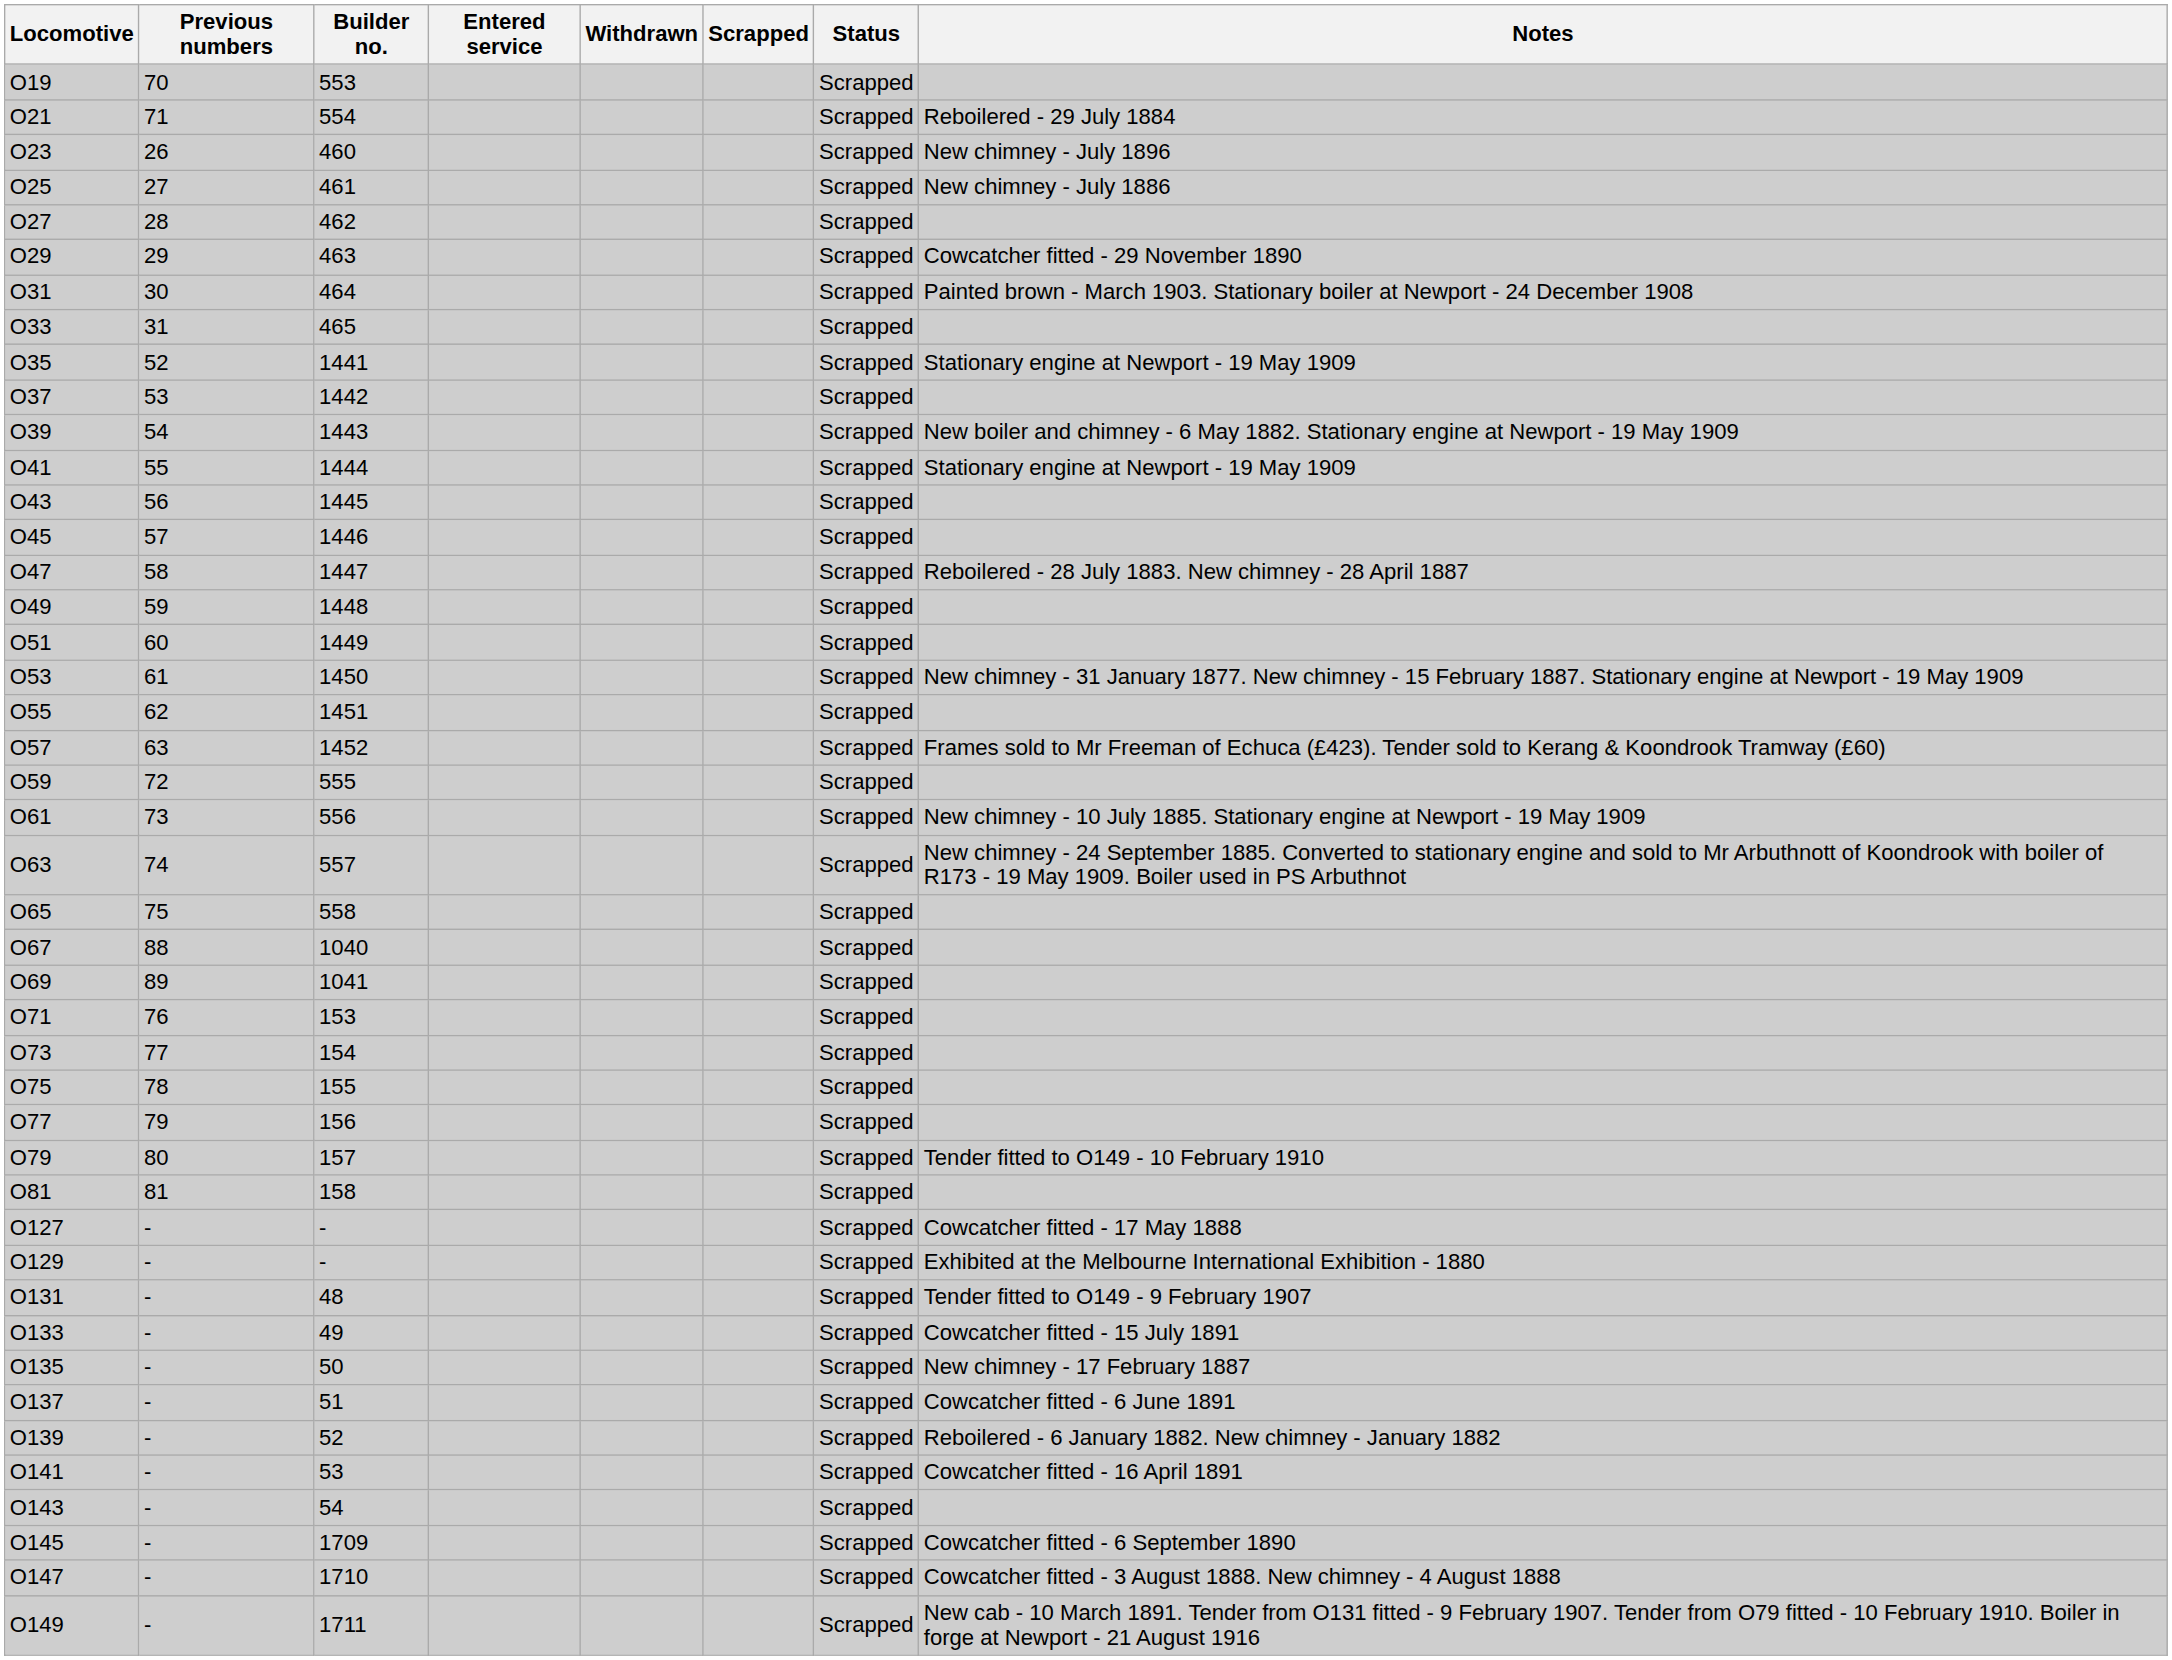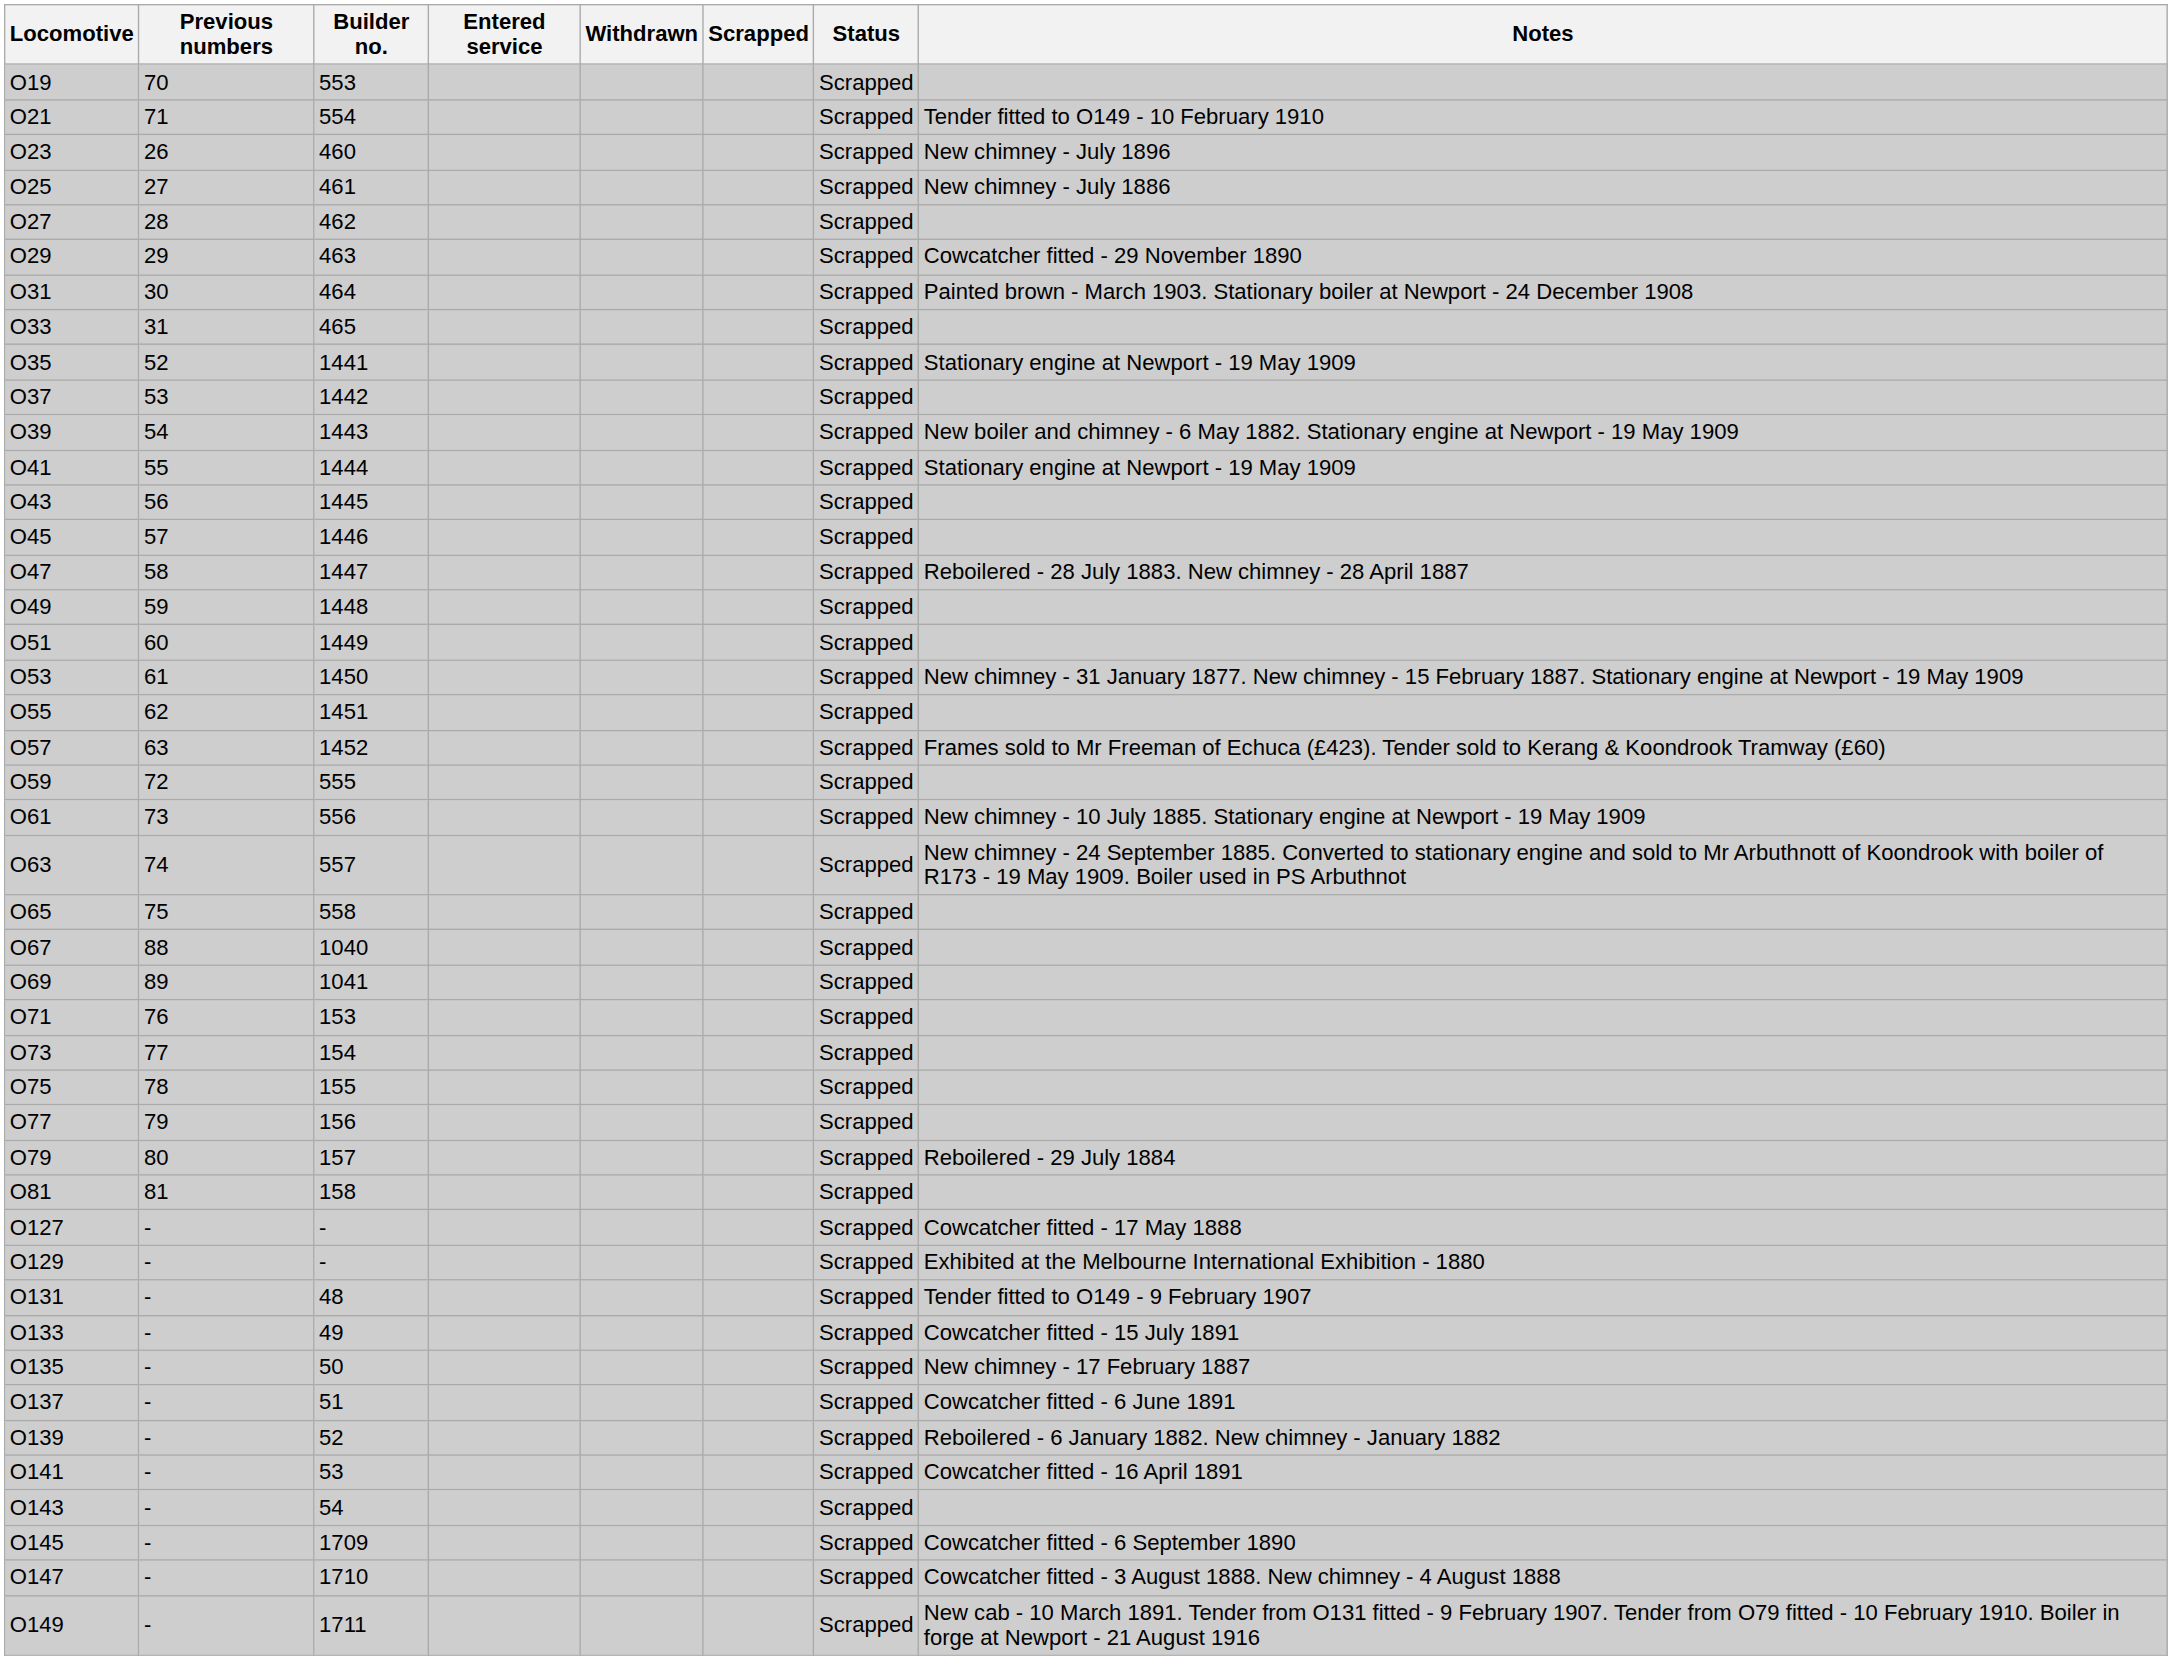O21 | Notes: Reboilered - 29 July 1884 -> Tender fitted to O149 - 10 February 1910
O79 | Notes: Tender fitted to O149 - 10 February 1910 -> Reboilered - 29 July 1884
